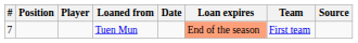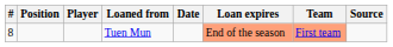Tuen Mun | #: 7 -> 8
Tuen Mun | Team: no background -> lightsalmon background
